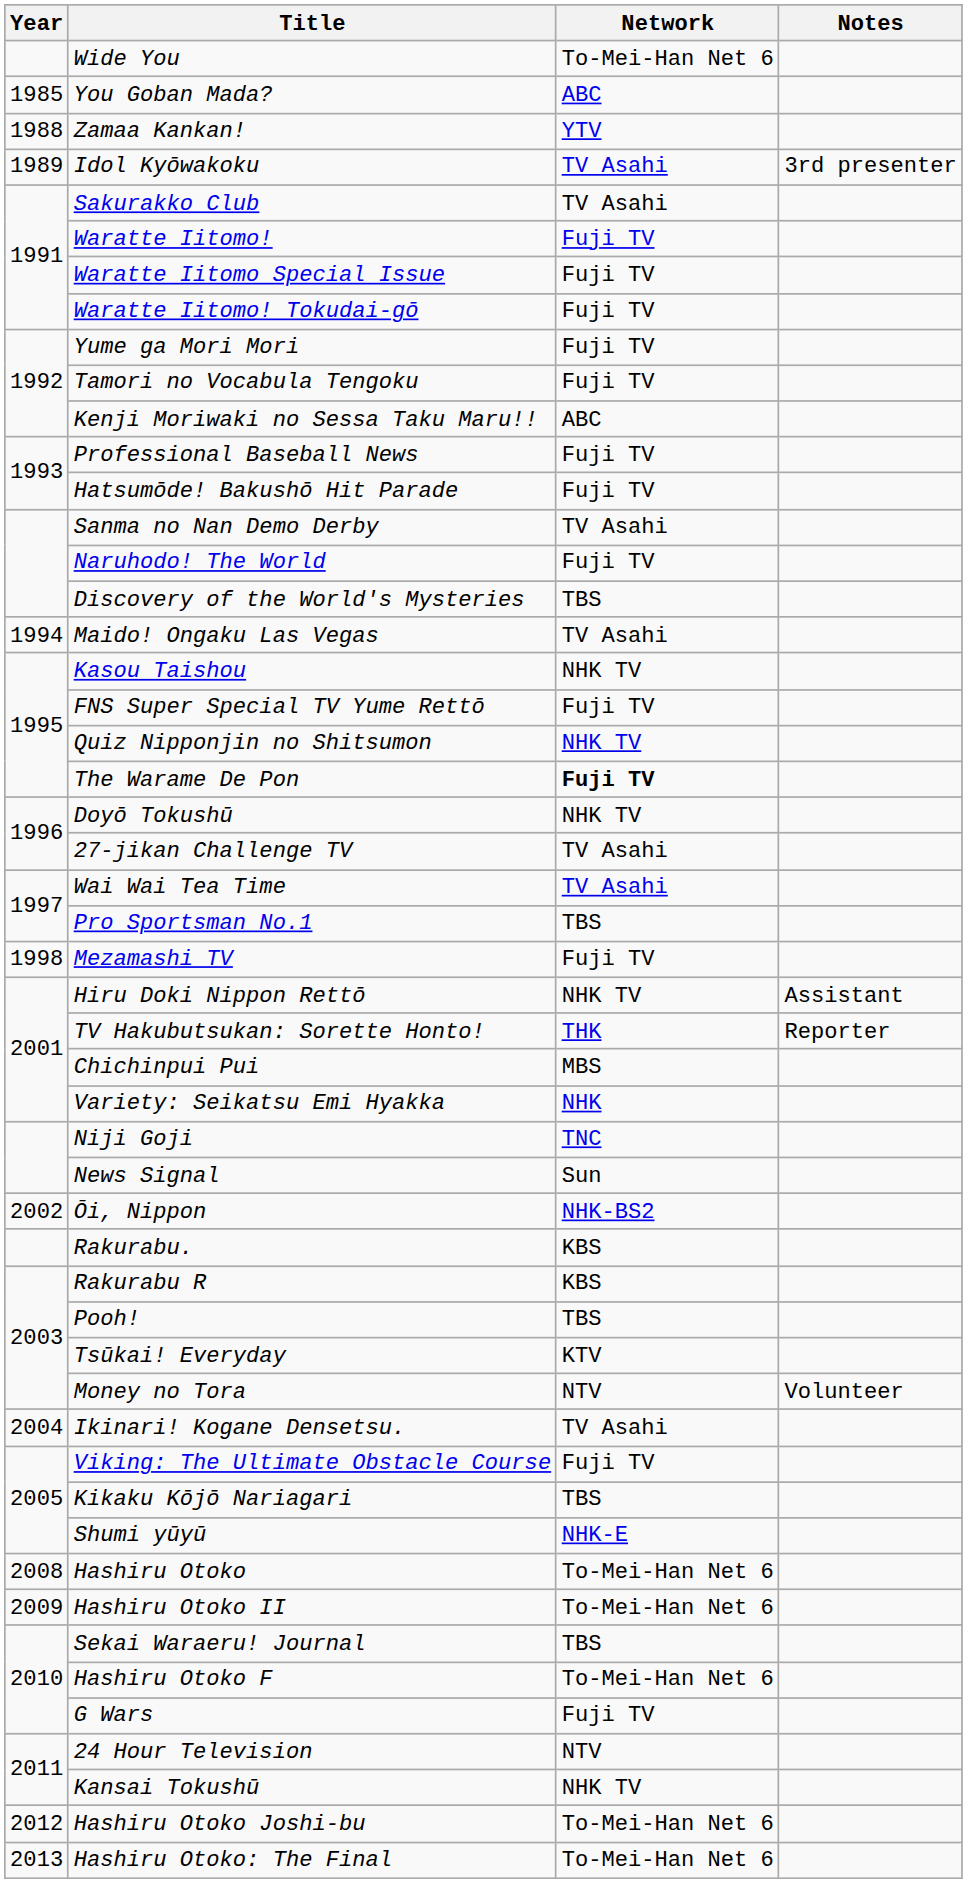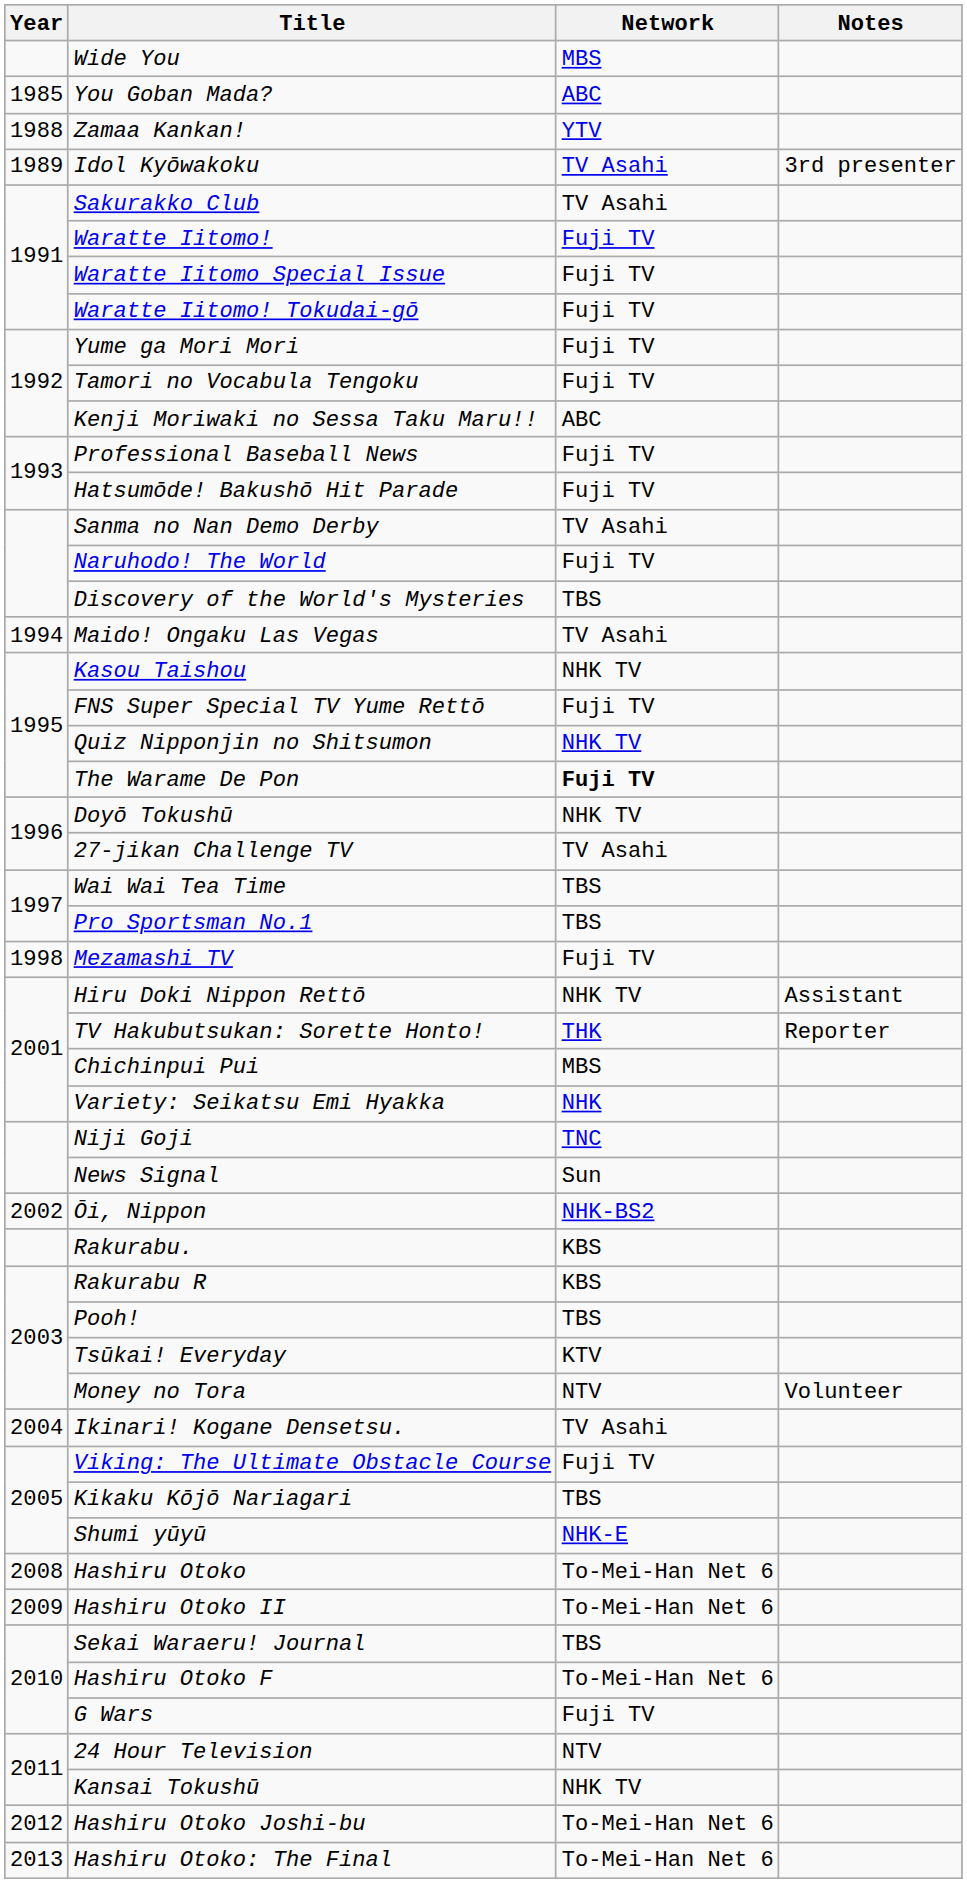Wide You | Network: To-Mei-Han Net 6 -> MBS
Wai Wai Tea Time | Network: TV Asahi -> TBS
